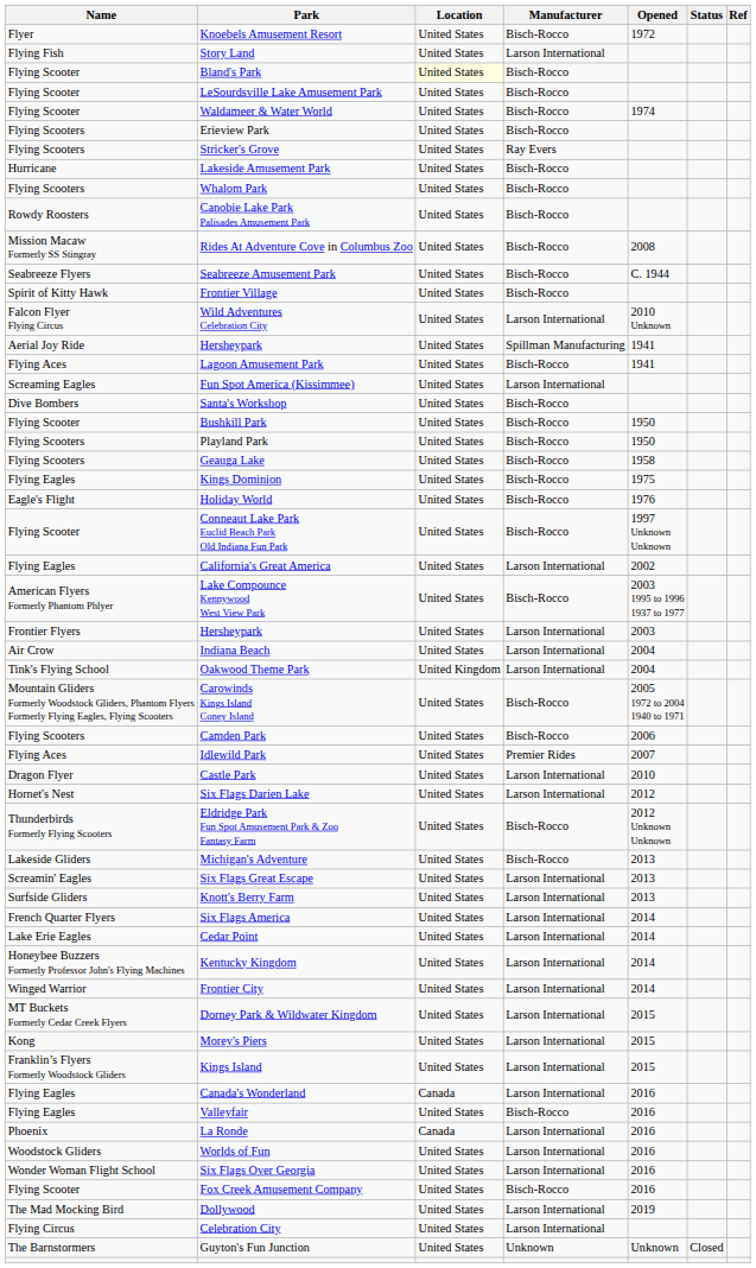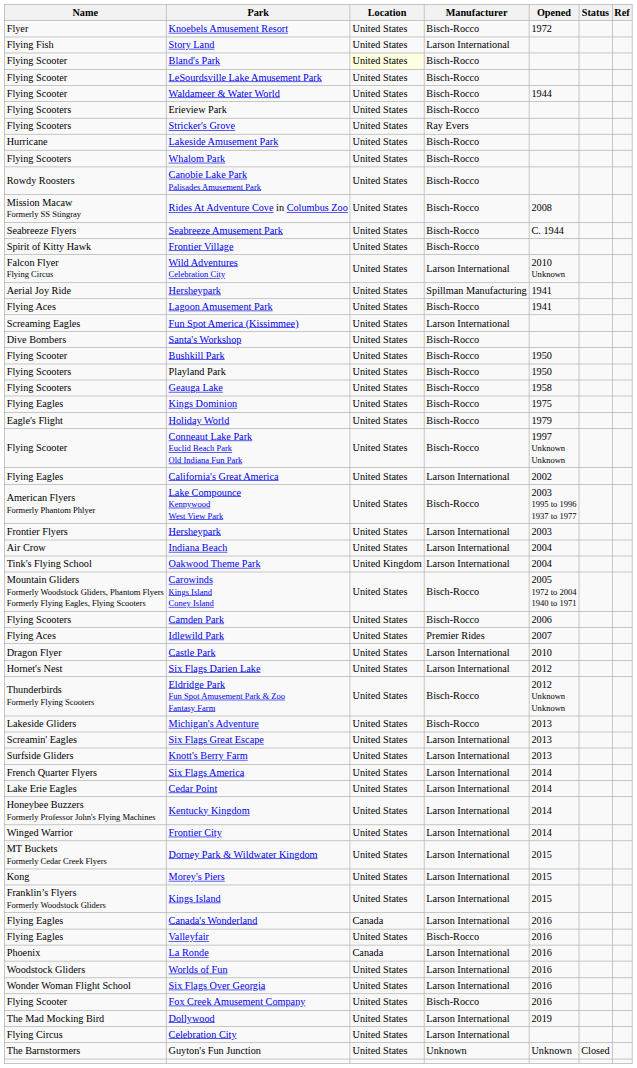Waldameer & Water World | Opened: 1974 -> 1944
Holiday World | Opened: 1976 -> 1979
